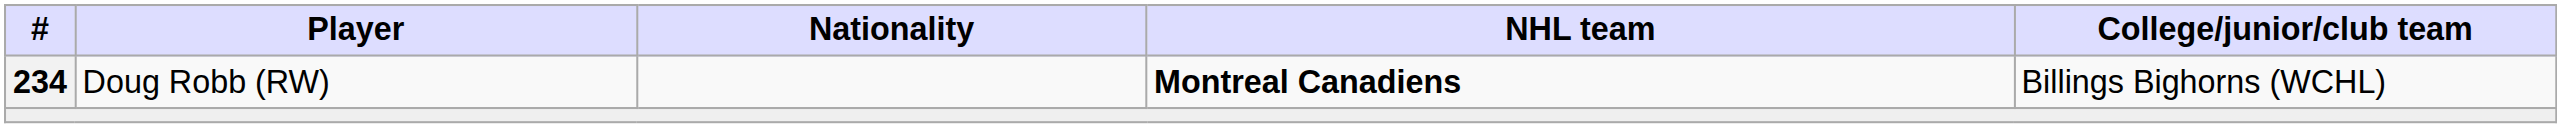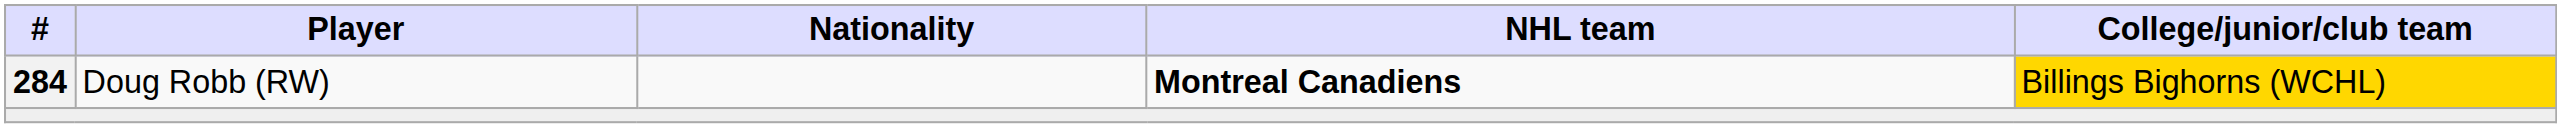Doug Robb (RW) | #: 234 -> 284
Doug Robb (RW) | College/junior/club team: no background -> gold background
